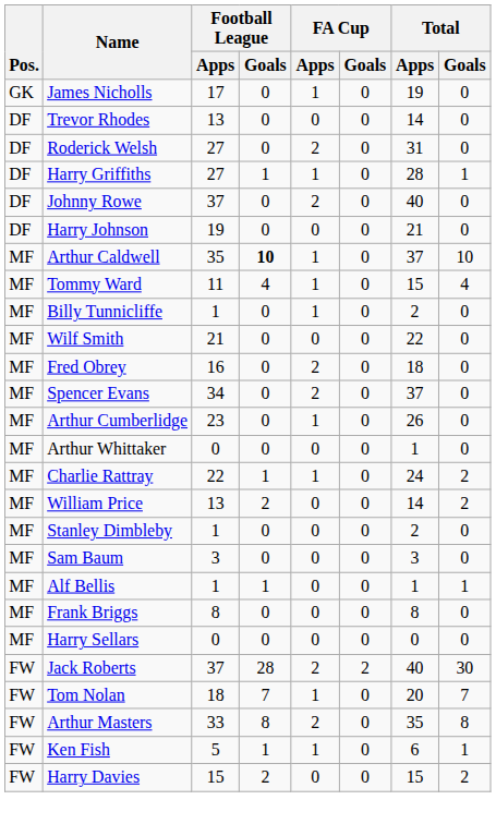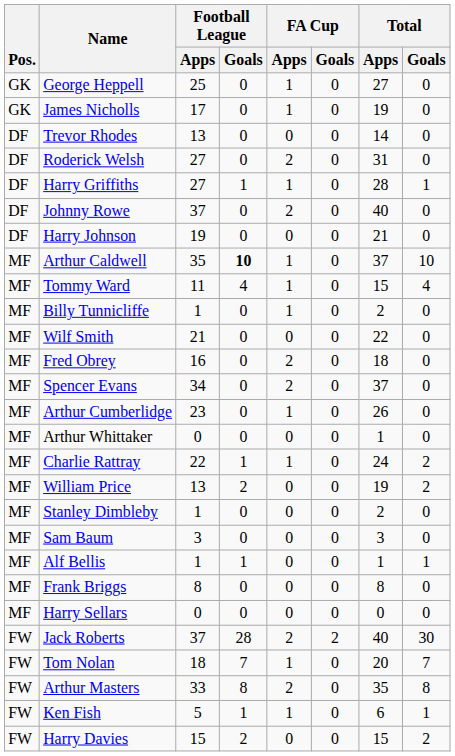+ row: GK | George Heppell | 25 | 0 | 1 | 0 | 27 | 0
William Price | Total / Apps: 14 -> 19
